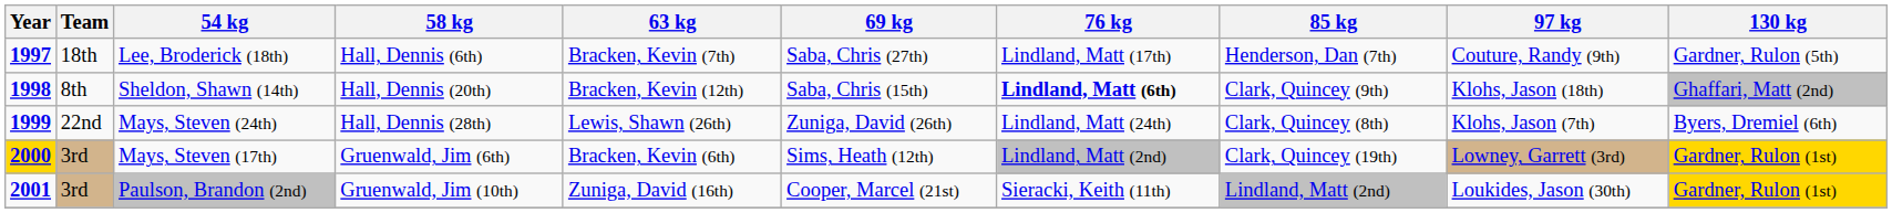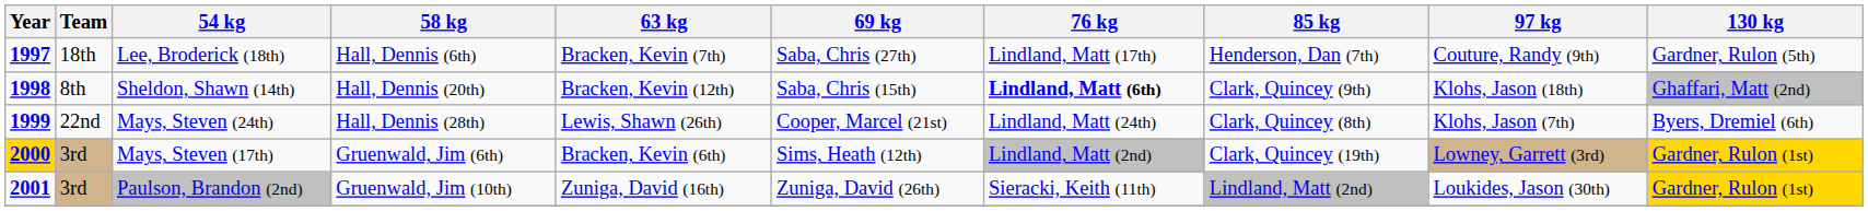Mays, Steven (24th) | 69 kg: Zuniga, David (26th) -> Cooper, Marcel (21st)
Paulson, Brandon (2nd) | 69 kg: Cooper, Marcel (21st) -> Zuniga, David (26th)
